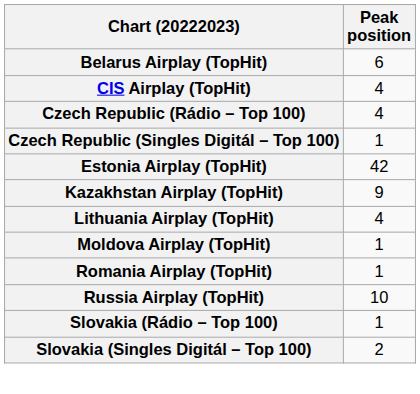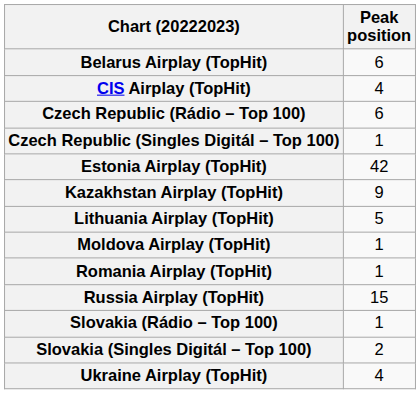Czech Republic (Rádio – Top 100) | Peak position: 4 -> 6
Lithuania Airplay (TopHit) | Peak position: 4 -> 5
Russia Airplay (TopHit) | Peak position: 10 -> 15
+ row: Ukraine Airplay (TopHit) | 4
